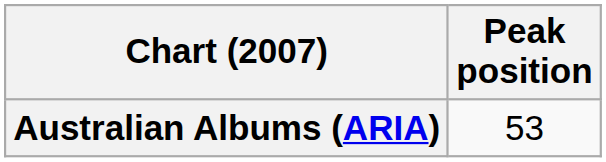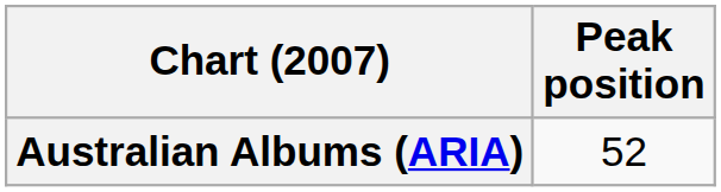Australian Albums (ARIA) | Peak position: 53 -> 52
